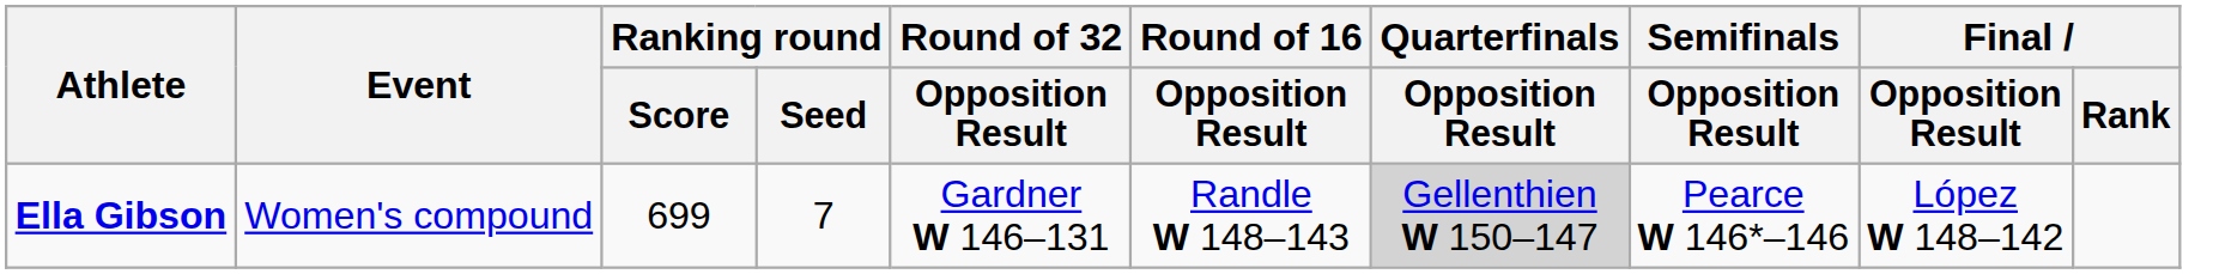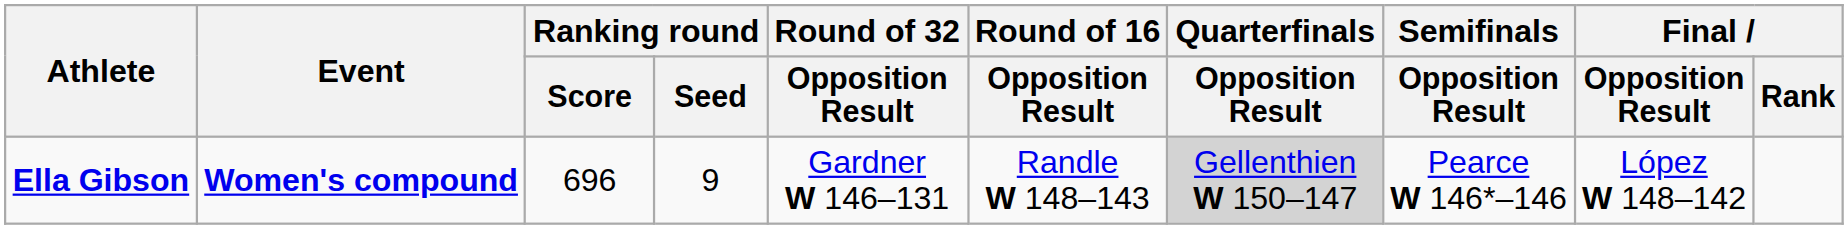Ella Gibson | Event: normal -> bold
Ella Gibson | Ranking round / Score: 699 -> 696
Ella Gibson | Ranking round / Seed: 7 -> 9
